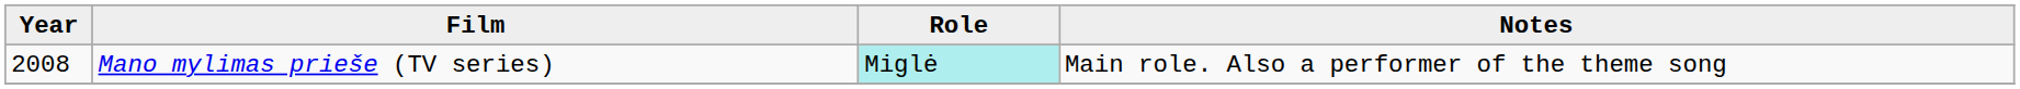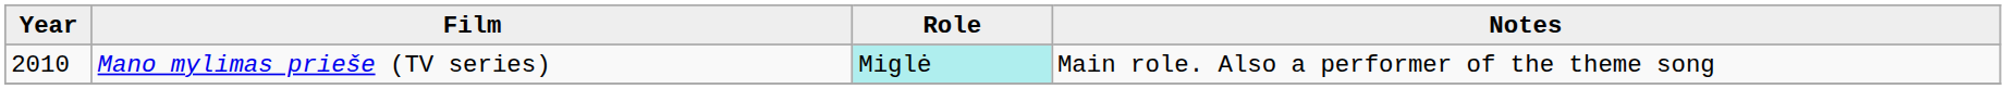Mano mylimas prieše (TV series) | Year: 2008 -> 2010
